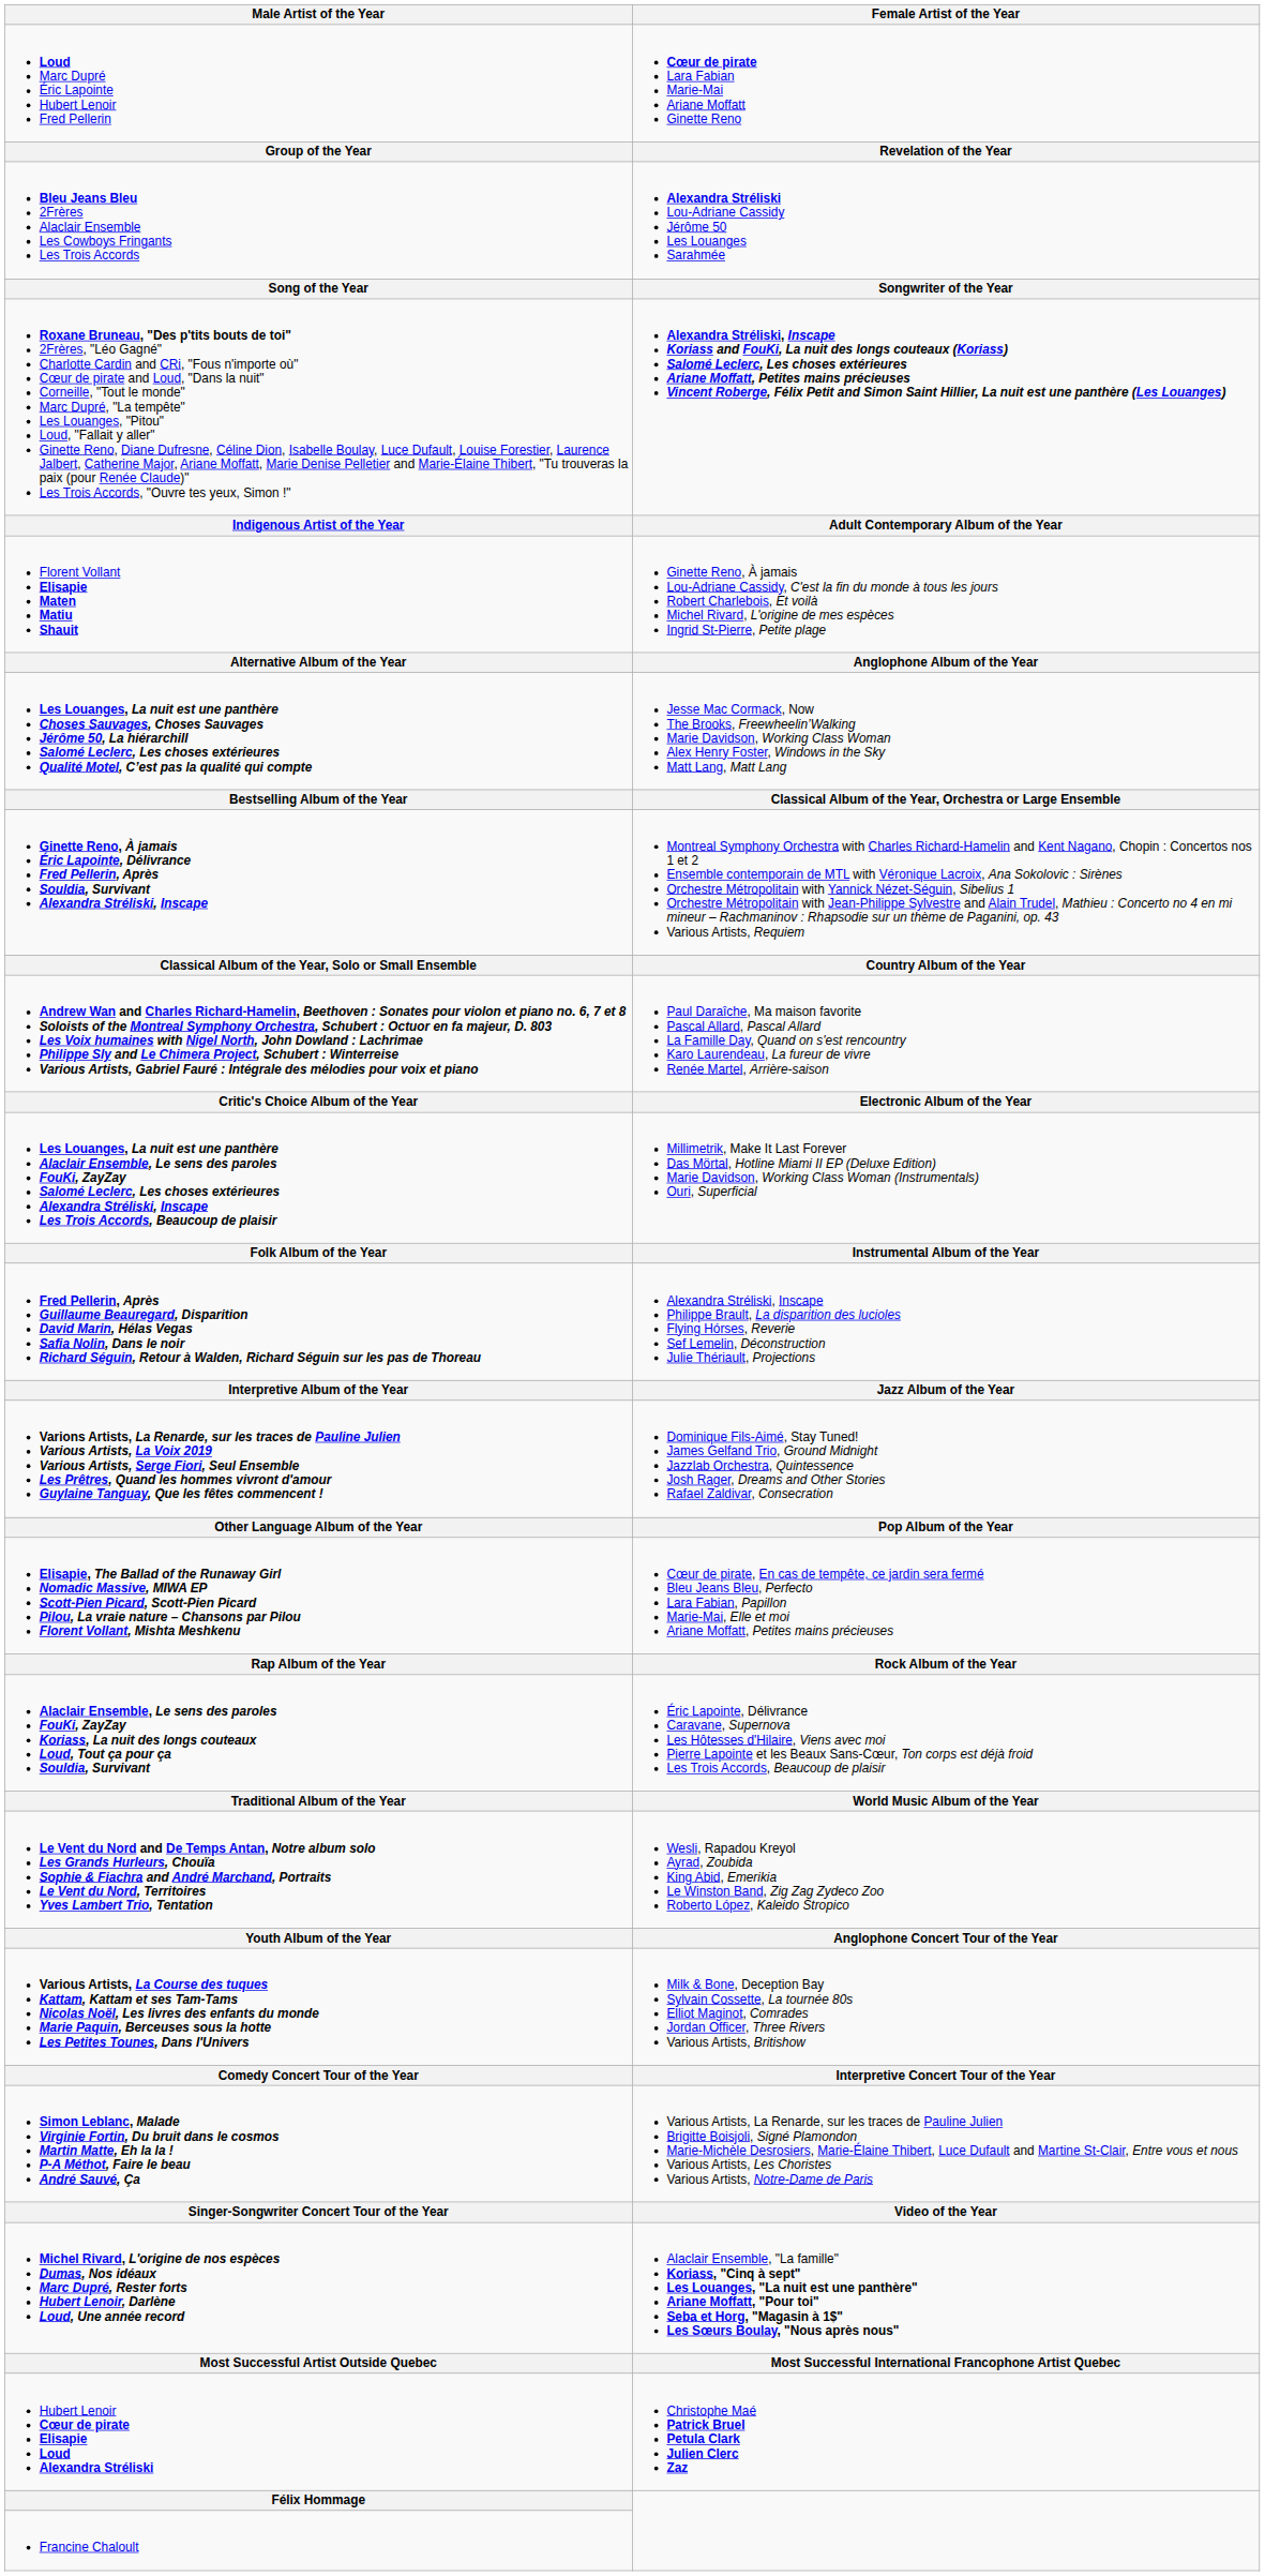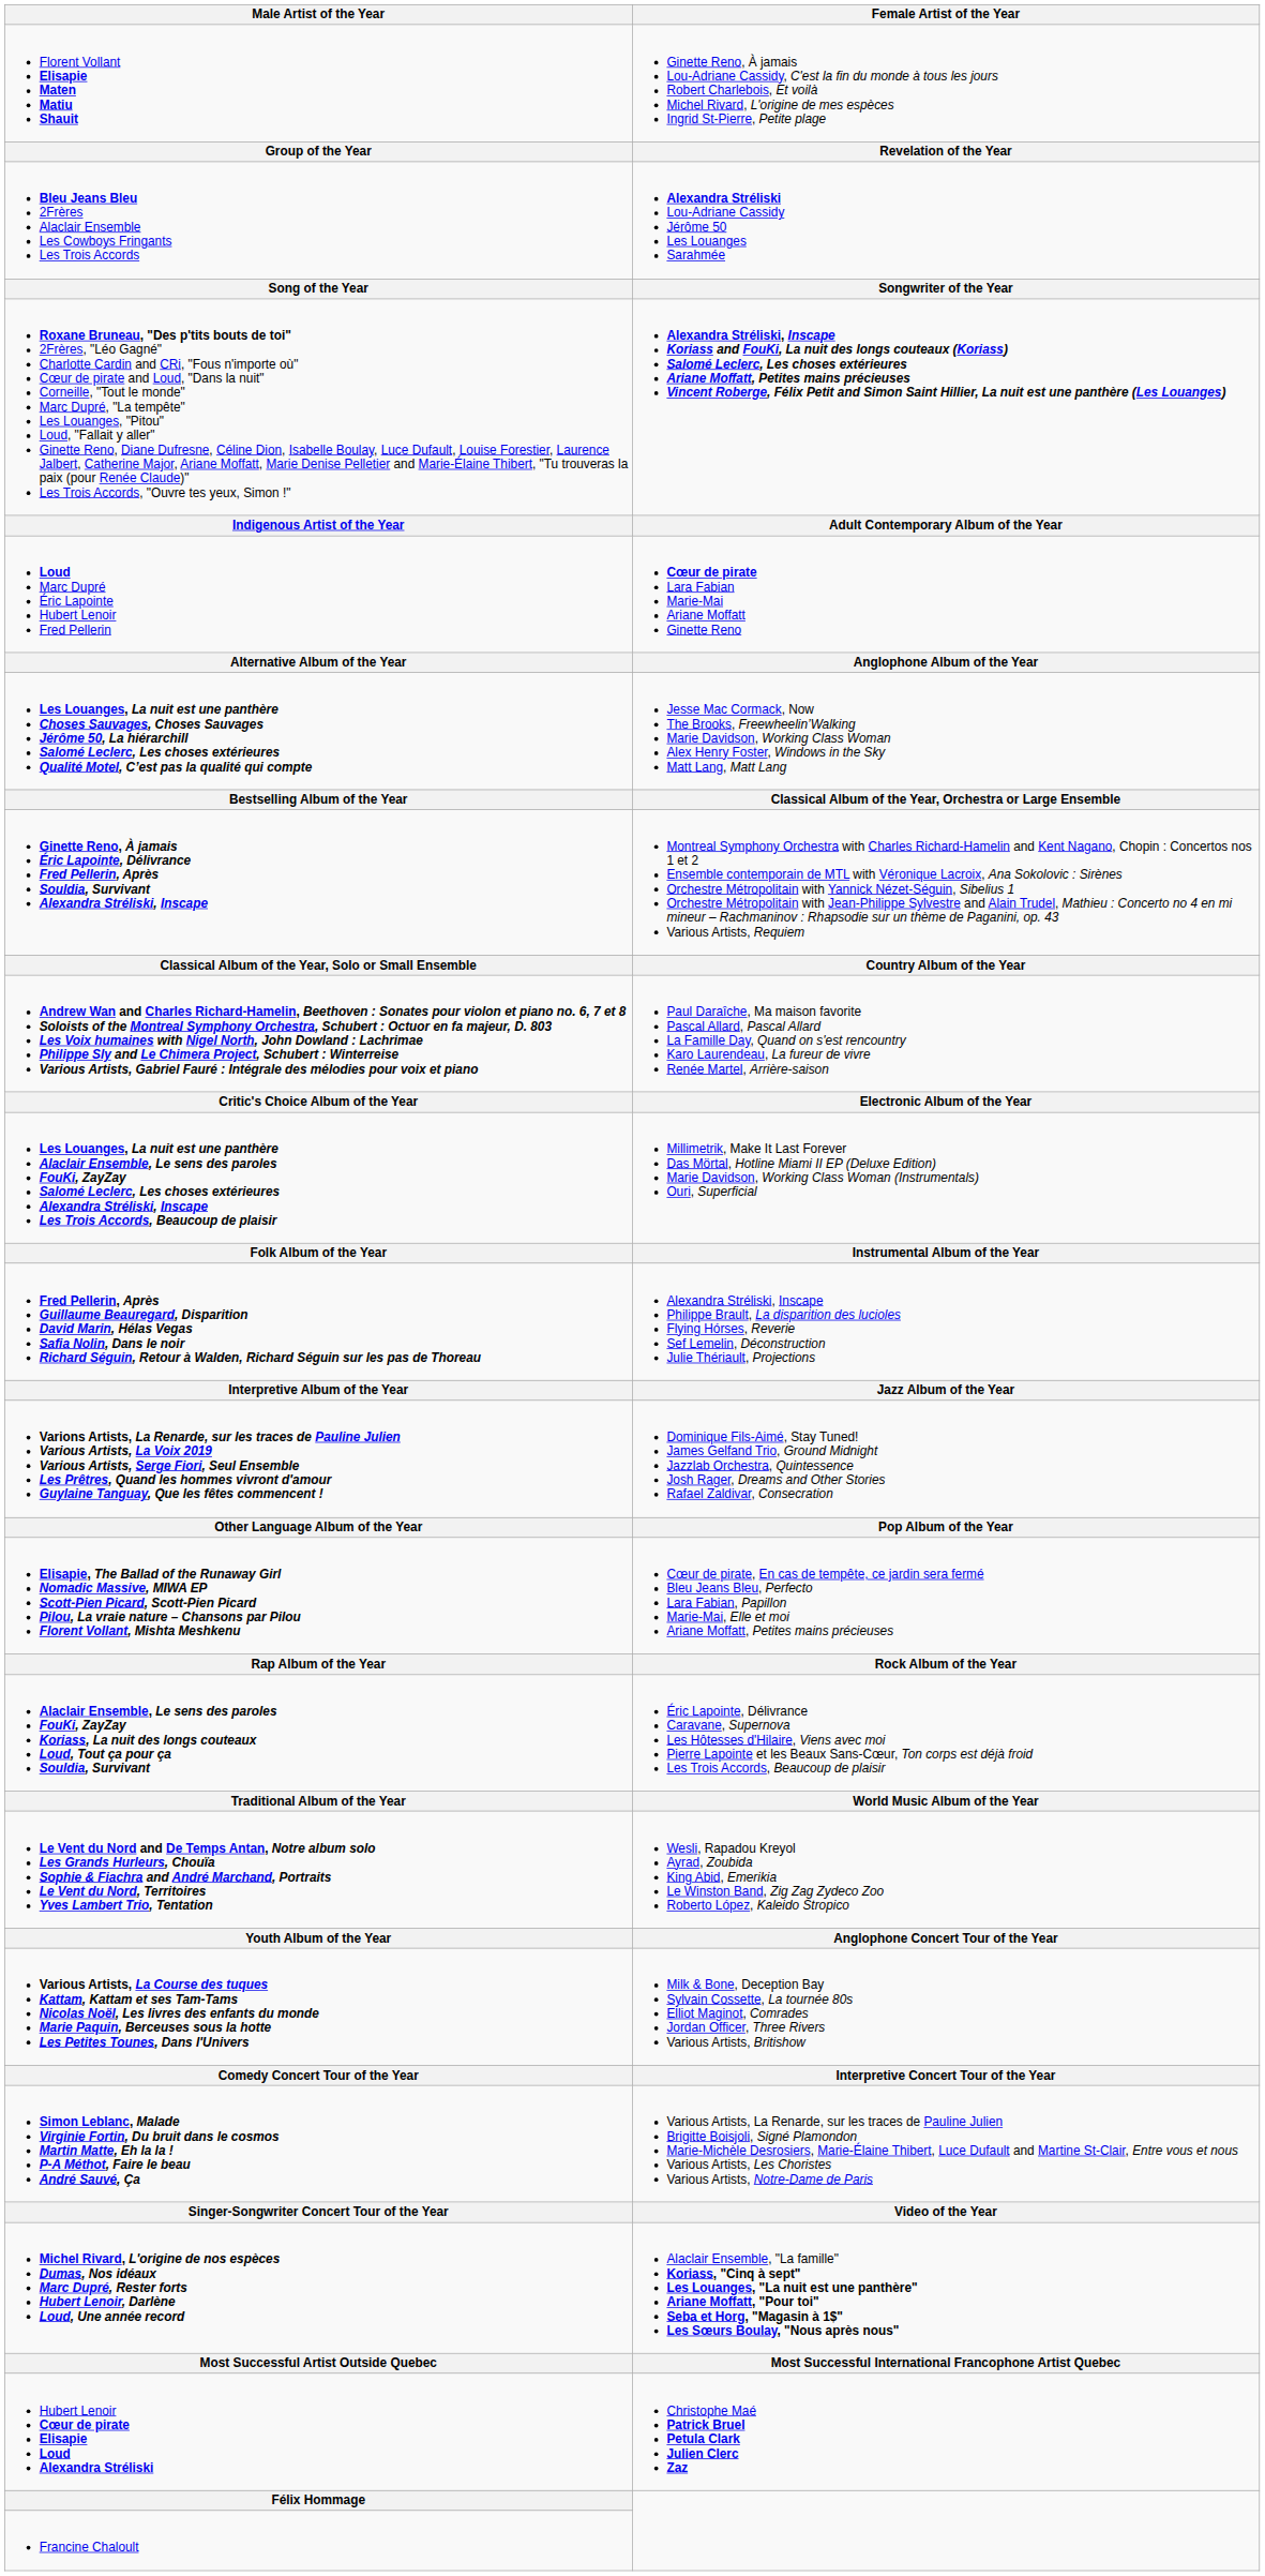rows swapped: Loud Marc Dupré Éric Lapointe Hubert Lenoir Fred Pellerin <-> Florent Vollant Elisapie Maten Matiu Shauit
